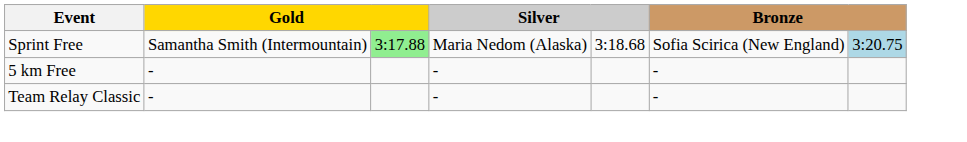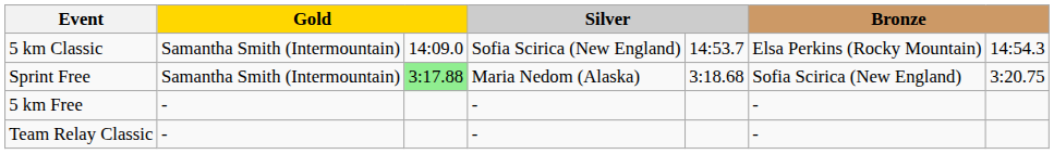+ row: 5 km Classic | Samantha Smith (Intermountain) | 14:09.0 | Sofia Scirica (New England) | 14:53.7 | Elsa Perkins (Rocky Mountain) | 14:54.3
Sprint Free | column 7: lightblue background -> no background
